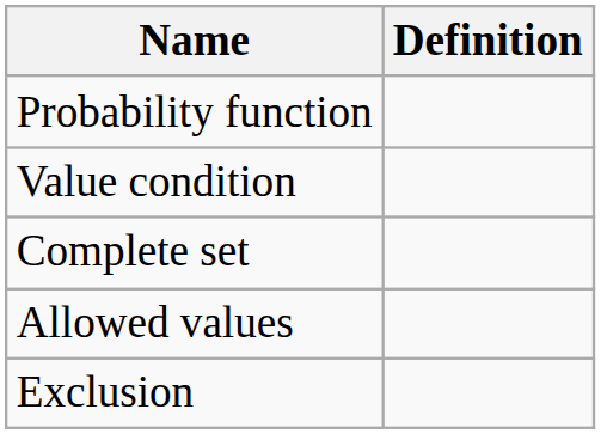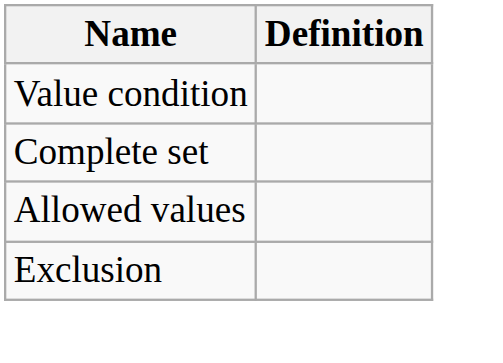- row: Probability function
